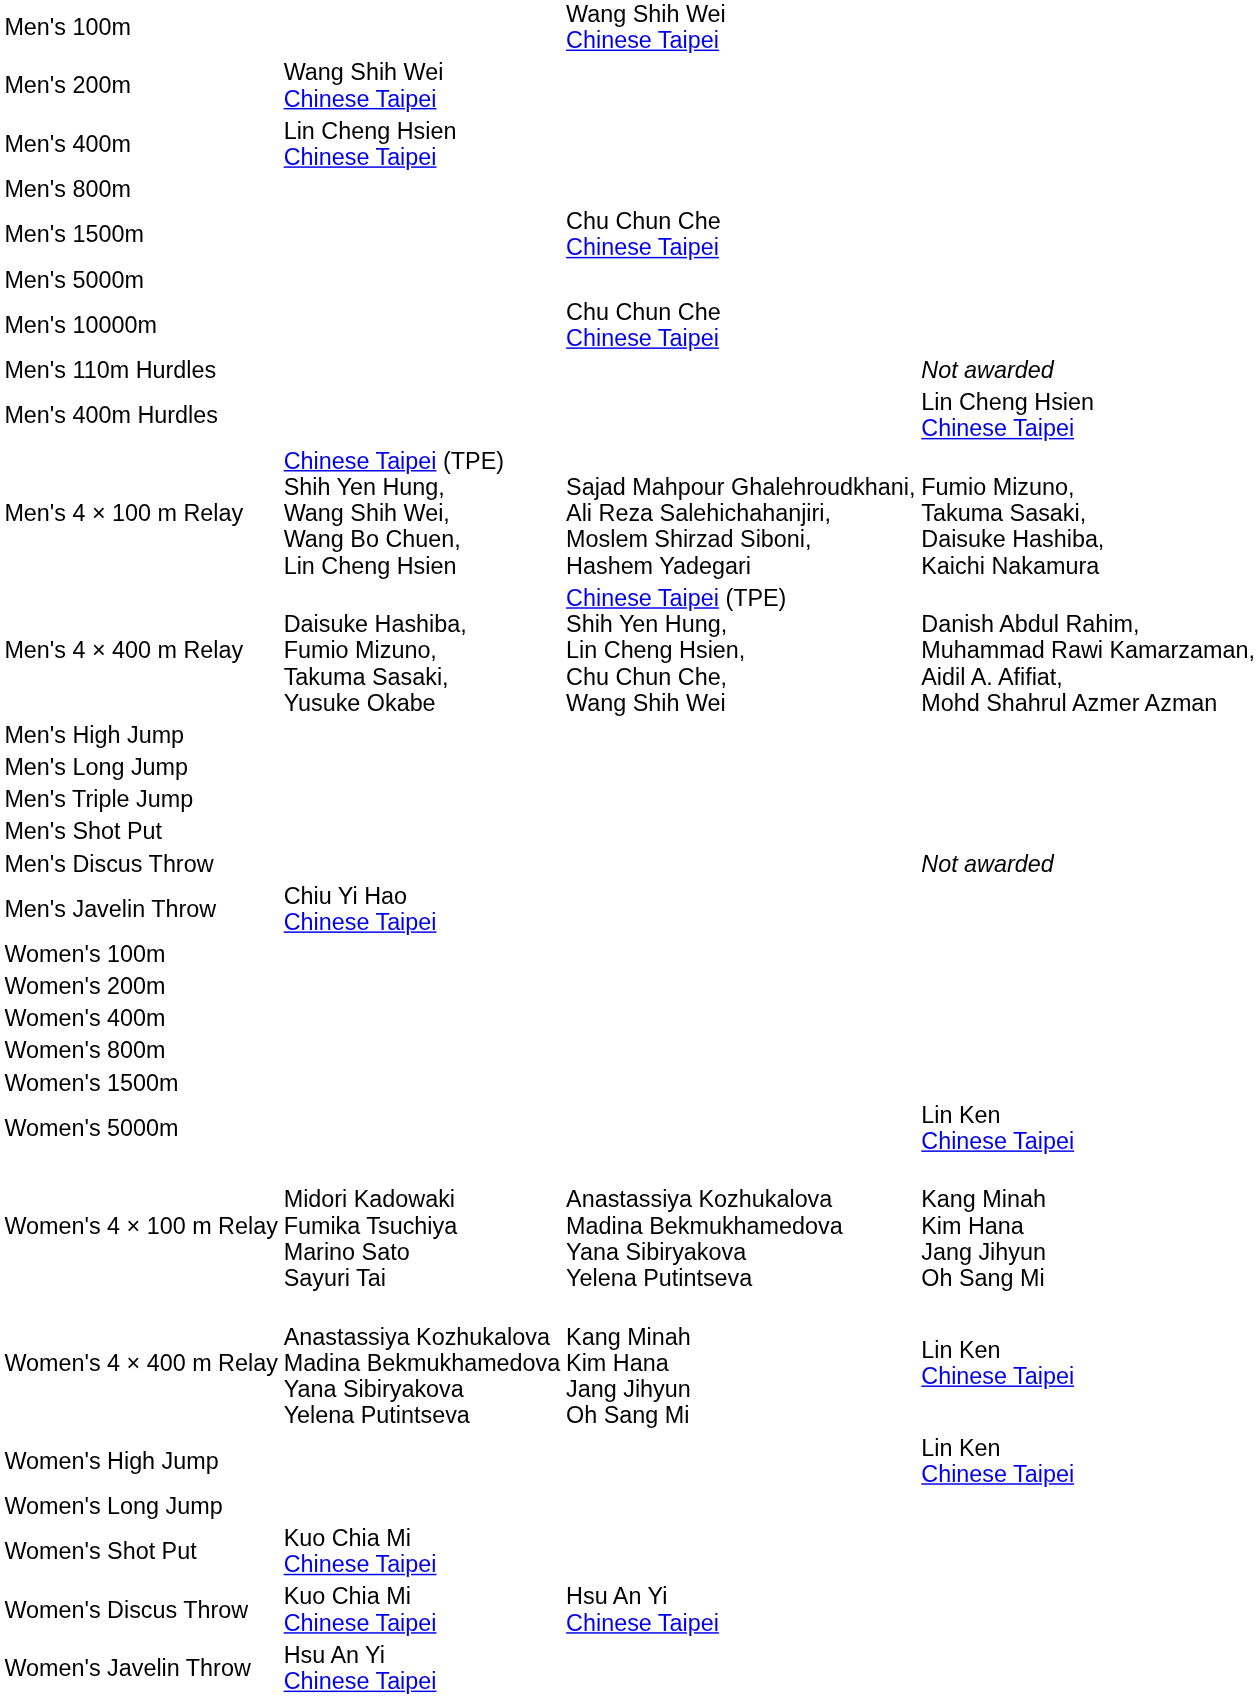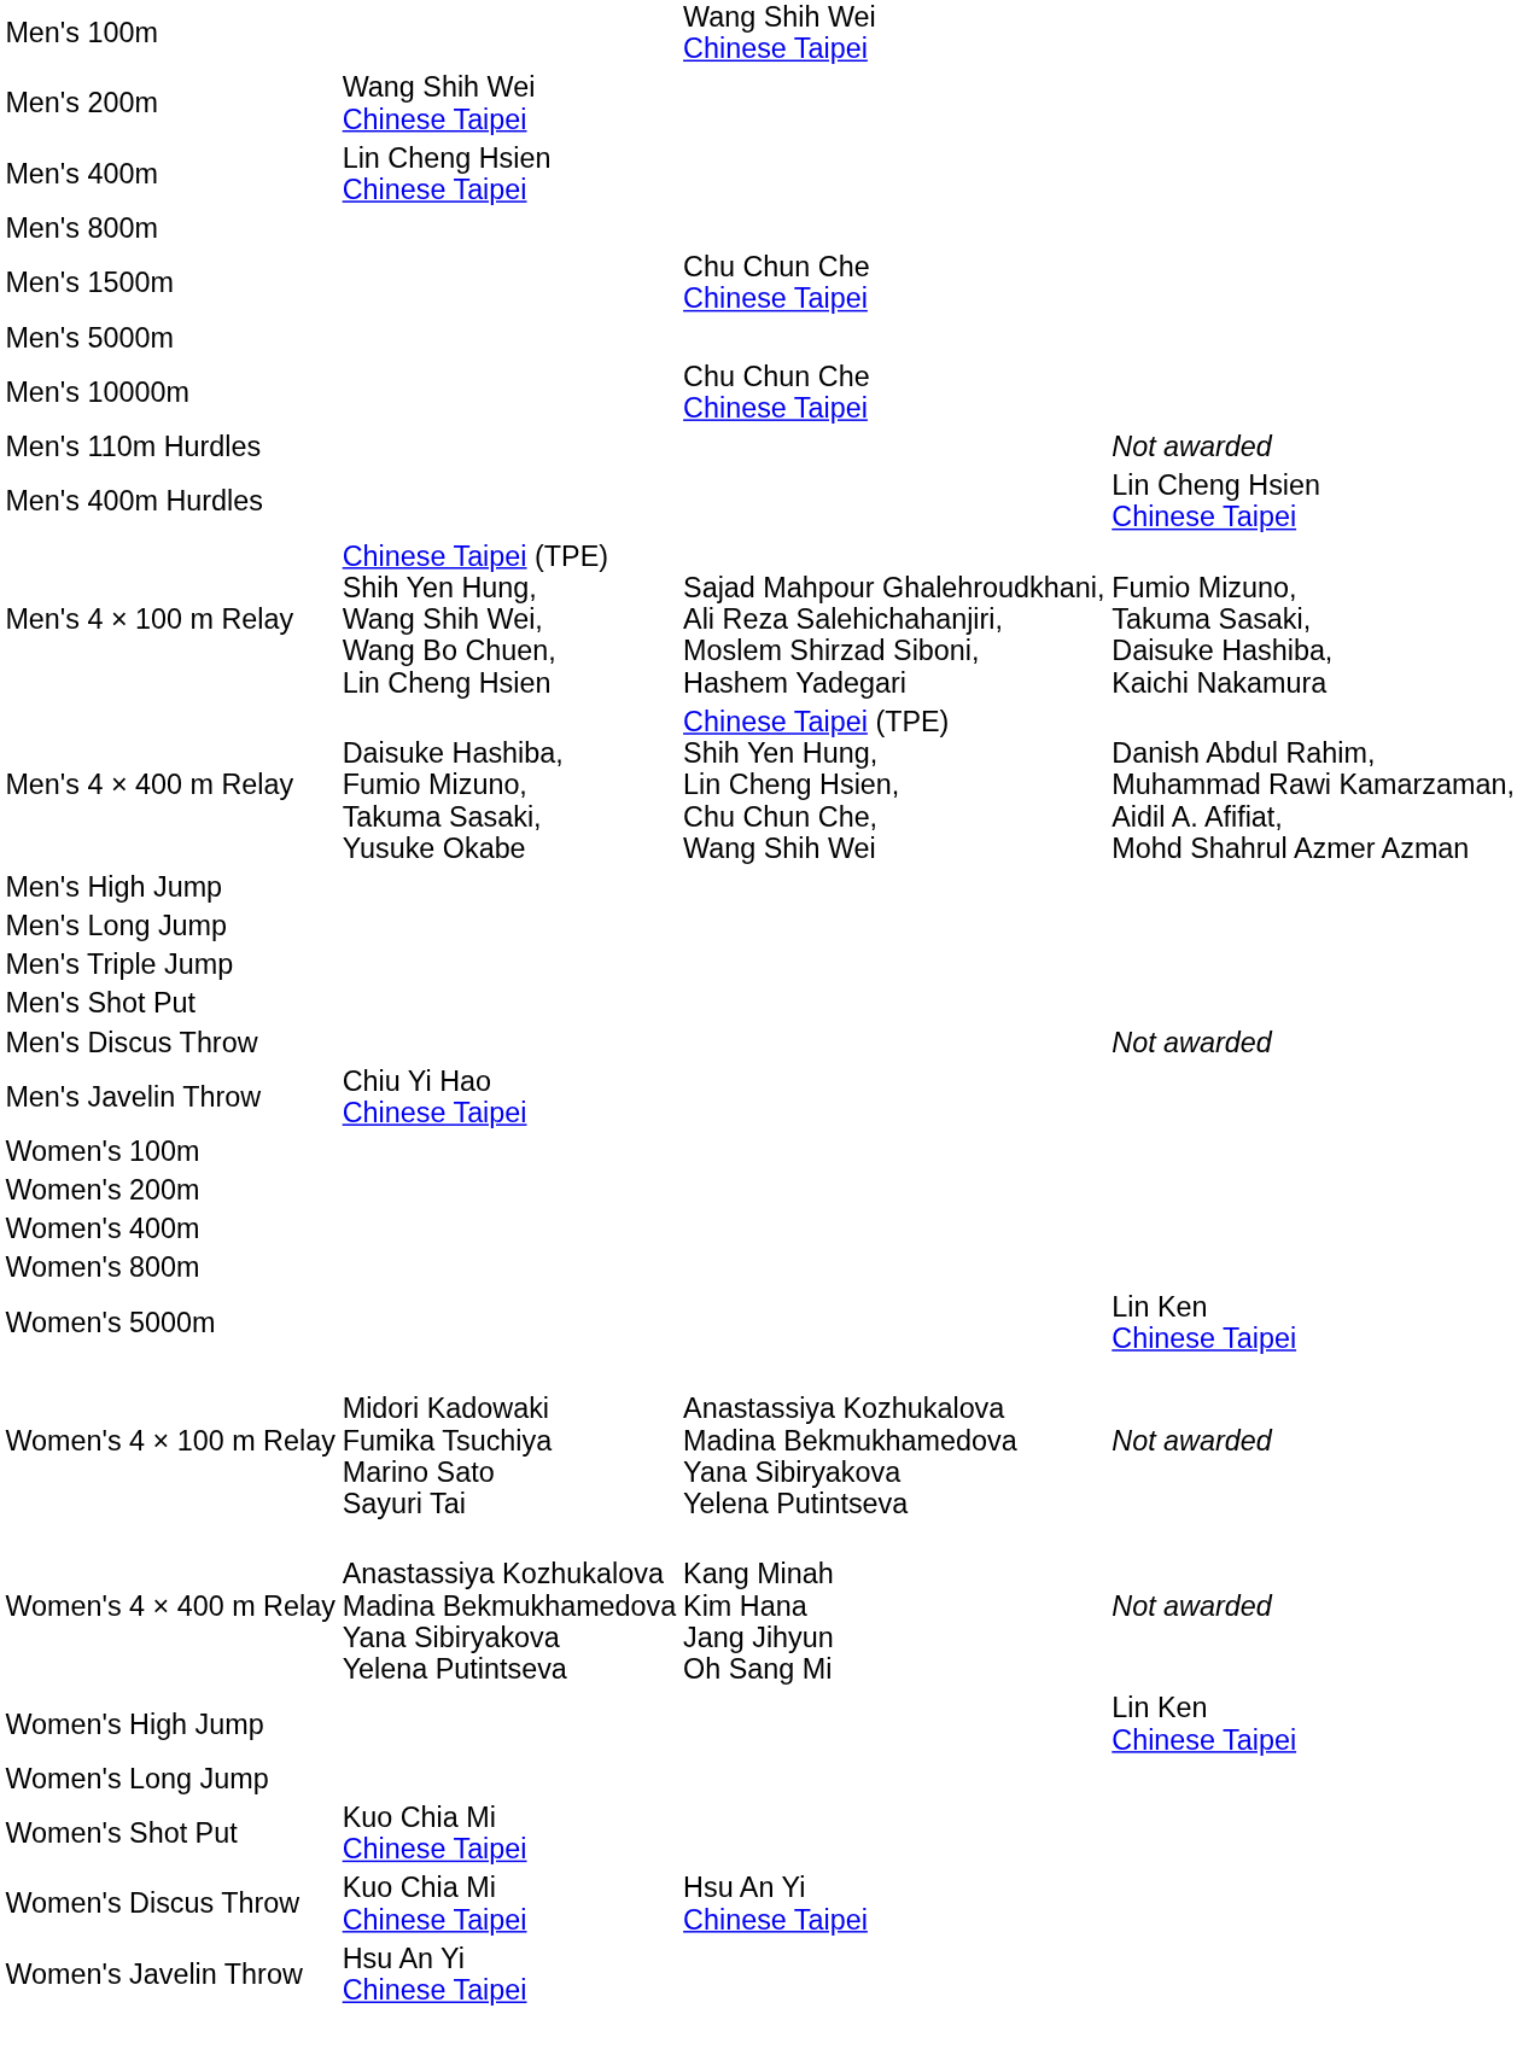- row: Women's 1500m
Women's 4 × 100 m Relay | column 4: Kang Minah Kim Hana Jang Jihyun Oh Sang Mi -> Not awarded
Women's 4 × 400 m Relay | column 4: Lin Ken Chinese Taipei -> Not awarded
